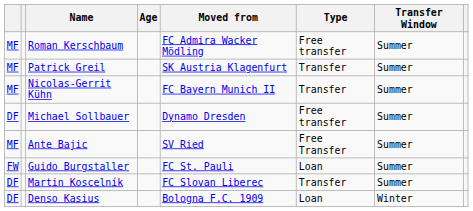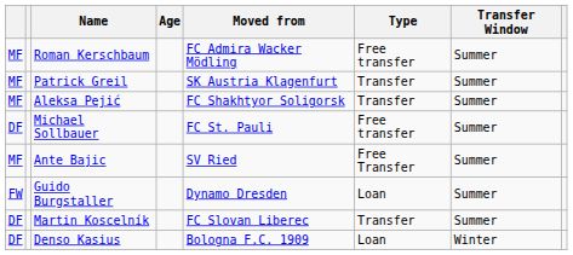- row: MF | Nicolas-Gerrit Kühn | FC Bayern Munich II | Transfer | Summer
+ row: MF | Aleksa Pejić | FC Shakhtyor Soligorsk | Transfer | Summer
Michael Sollbauer | Moved from: Dynamo Dresden -> FC St. Pauli
Guido Burgstaller | Moved from: FC St. Pauli -> Dynamo Dresden
